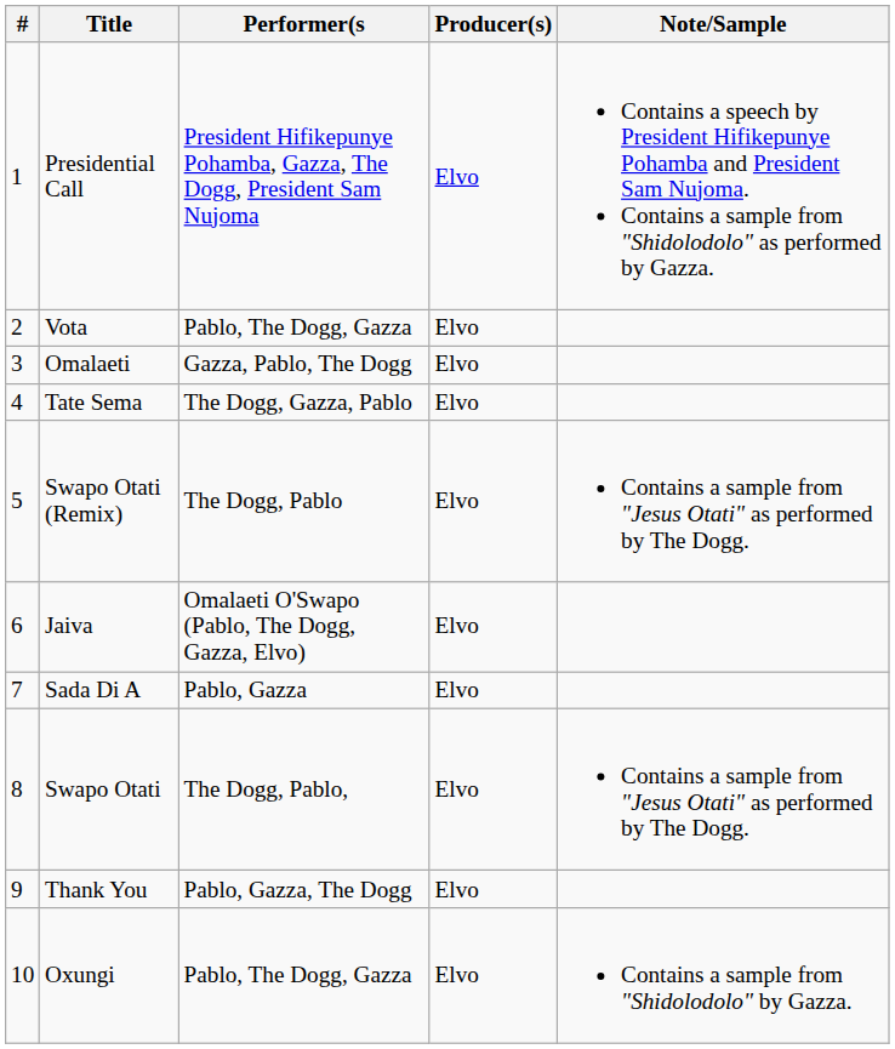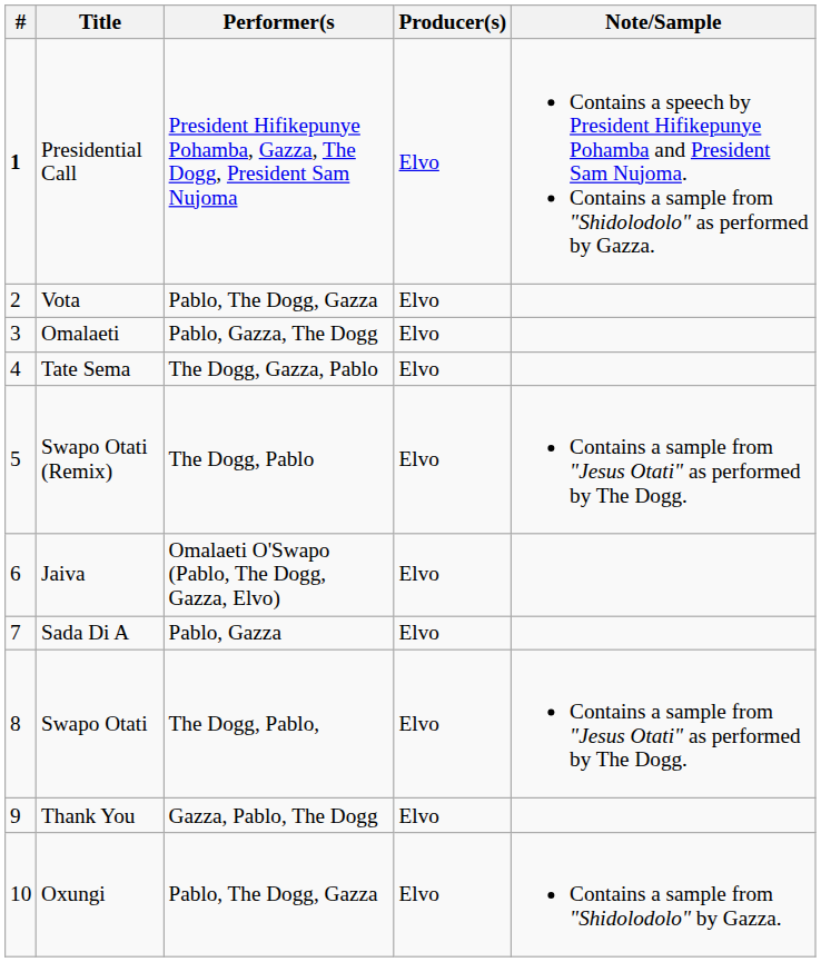Presidential Call | #: normal -> bold
Omalaeti | Performer(s: Gazza, Pablo, The Dogg -> Pablo, Gazza, The Dogg
Thank You | Performer(s: Pablo, Gazza, The Dogg -> Gazza, Pablo, The Dogg
